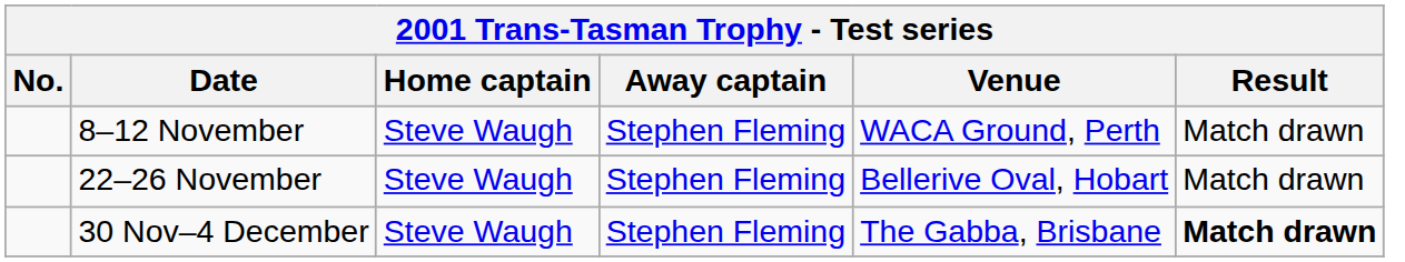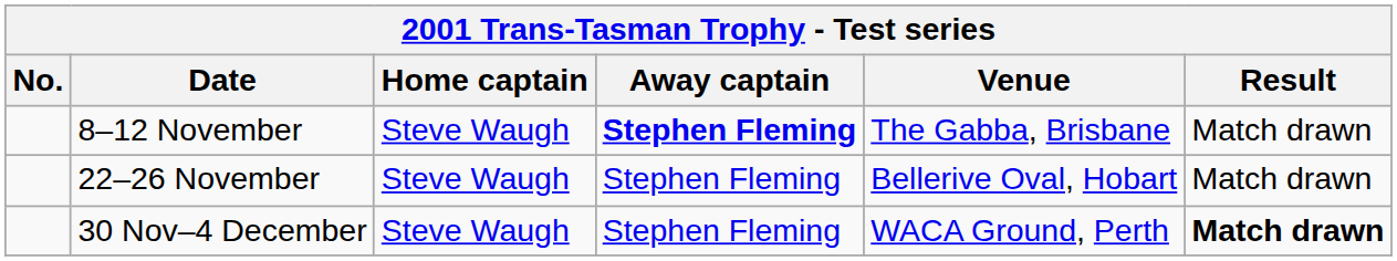8–12 November | Away captain: normal -> bold
8–12 November | Venue: WACA Ground, Perth -> The Gabba, Brisbane
30 Nov–4 December | Venue: The Gabba, Brisbane -> WACA Ground, Perth
